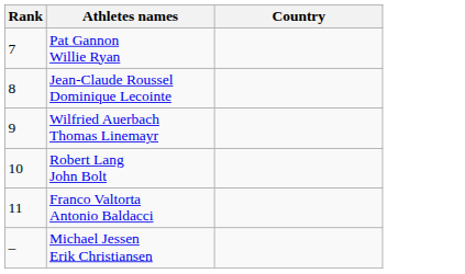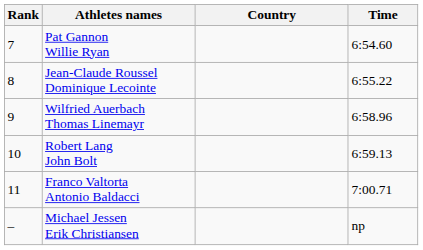+ column: Time | 6:54.60 | 6:55.22 | 6:58.96 | 6:59.13 | 7:00.71 | np
